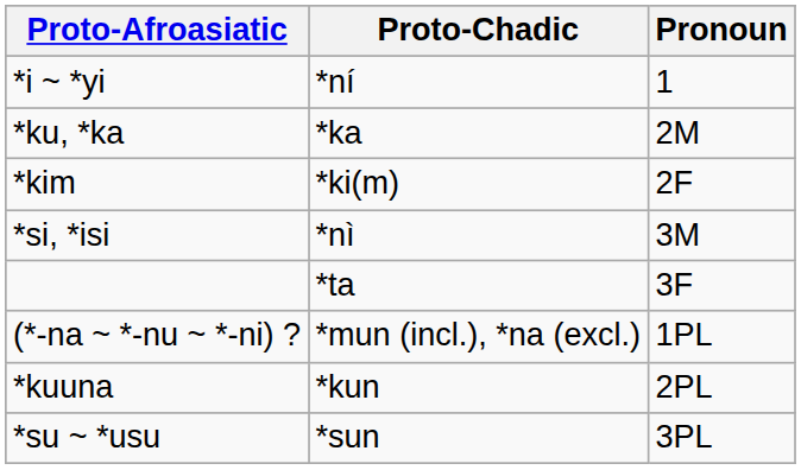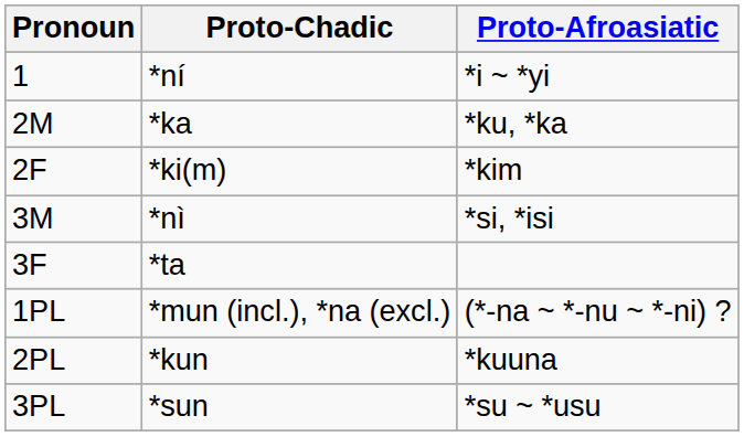columns swapped: Pronoun <-> Proto-Afroasiatic
